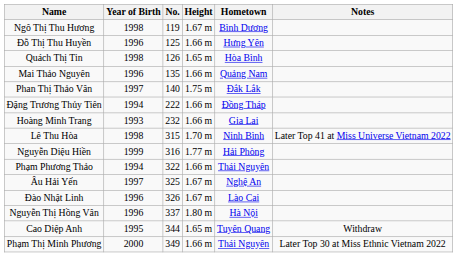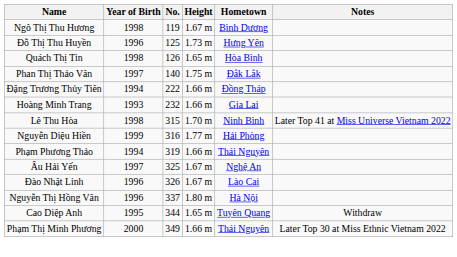Đỗ Thị Thu Huyền | Height: 1.66 m -> 1.73 m
- row: Mai Thảo Nguyên | 1996 | 135 | 1.66 m | Quảng Nam
Phạm Phương Thảo | No.: 322 -> 319
